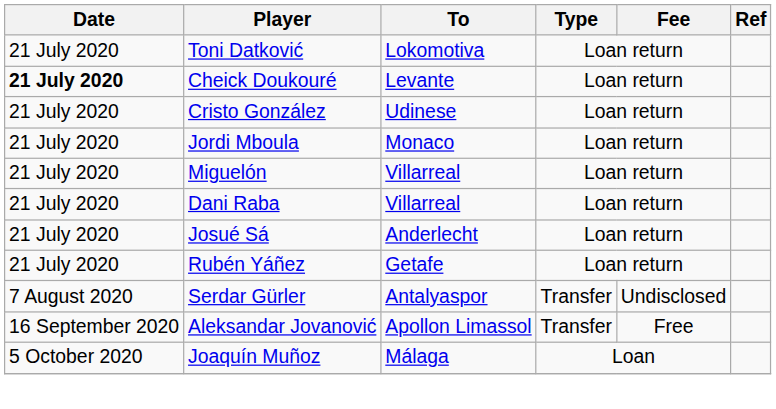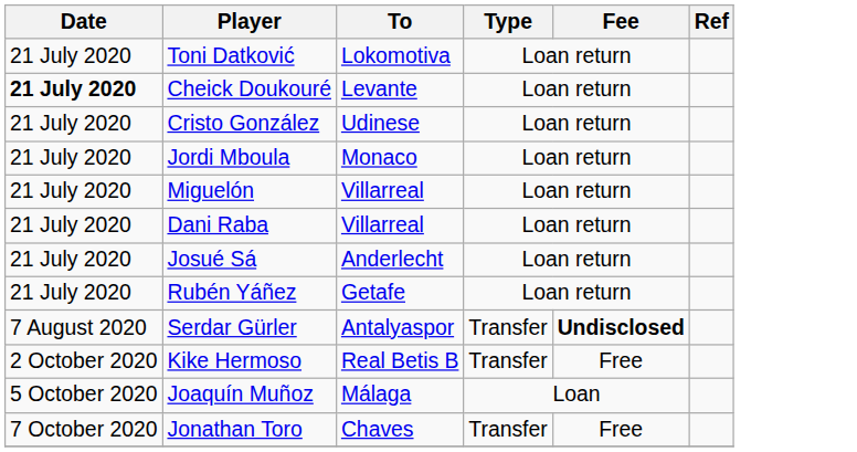Serdar Gürler | Fee: normal -> bold
- row: 16 September 2020 | Aleksandar Jovanović | Apollon Limassol | Transfer | Free
+ row: 2 October 2020 | Kike Hermoso | Real Betis B | Transfer | Free
+ row: 7 October 2020 | Jonathan Toro | Chaves | Transfer | Free
